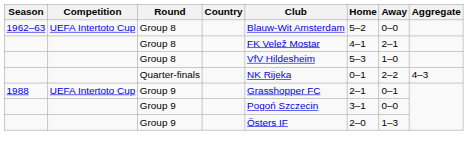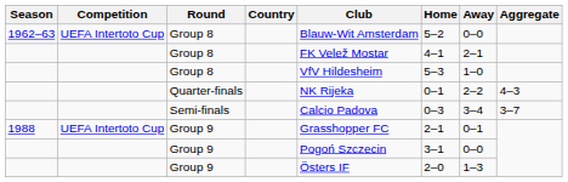+ row: Semi-finals | Calcio Padova | 0–3 | 3–4 | 3–7
